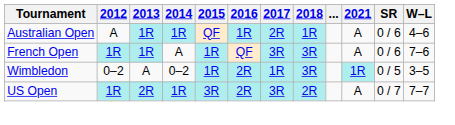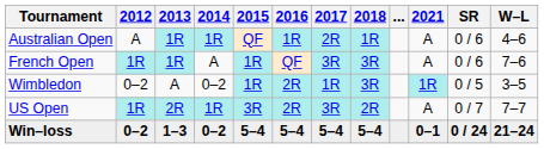+ row: Win–loss | 0–2 | 1–3 | 0–2 | 5–4 | 5–4 | 5–4 | 5–4 | 0–1 | 0 / 24 | 21–24
